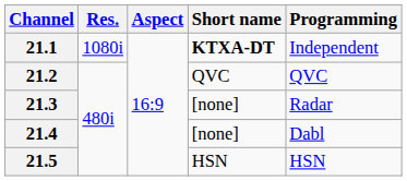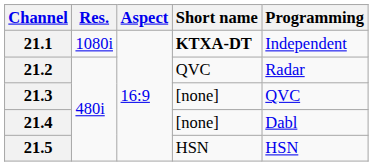21.2 | Programming: QVC -> Radar
21.3 | Programming: Radar -> QVC
